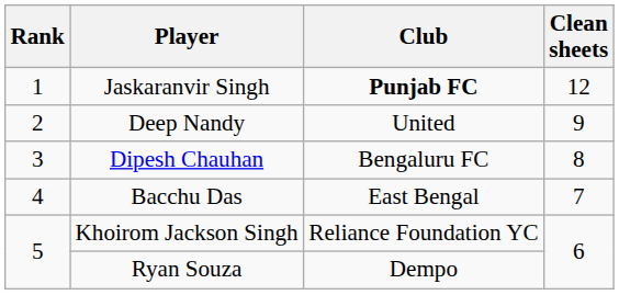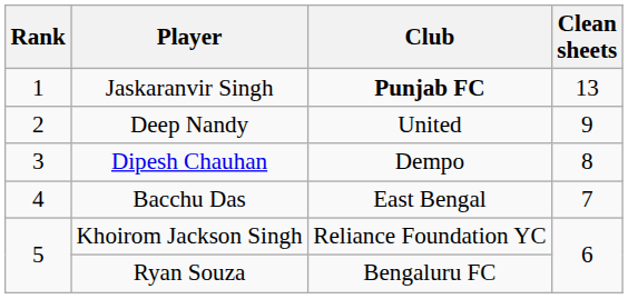Jaskaranvir Singh | Clean sheets: 12 -> 13
Dipesh Chauhan | Club: Bengaluru FC -> Dempo
Ryan Souza | Club: Dempo -> Bengaluru FC
